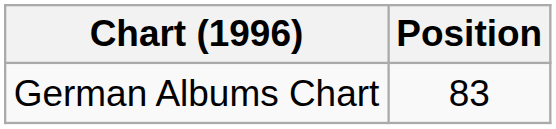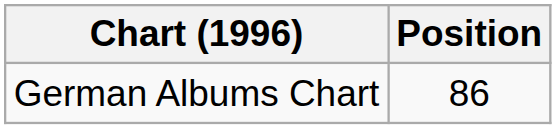German Albums Chart | Position: 83 -> 86
